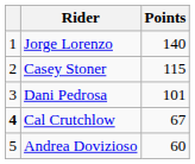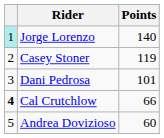Jorge Lorenzo | column 1: no background -> paleturquoise background
Casey Stoner | Points: 115 -> 119
Cal Crutchlow | Points: 67 -> 66
